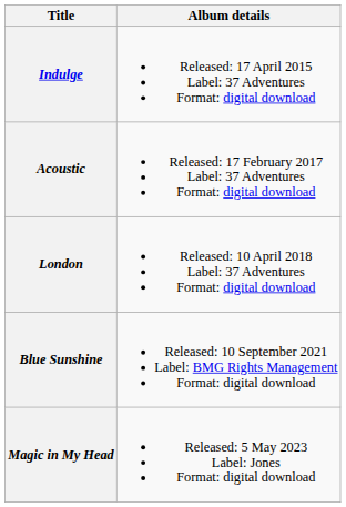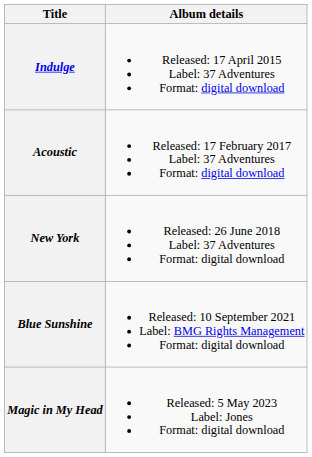- row: London | Released: 10 April 2018 Label: 37 Adventures Format: digital download
+ row: New York | Released: 26 June 2018 Label: 37 Adventures Format: digital download
